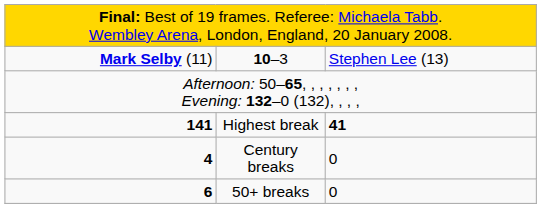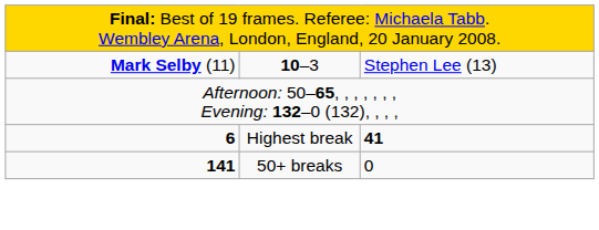Highest break | column 1: 141 -> 6
- row: 4 | Century breaks | 0
50+ breaks | column 1: 6 -> 141
